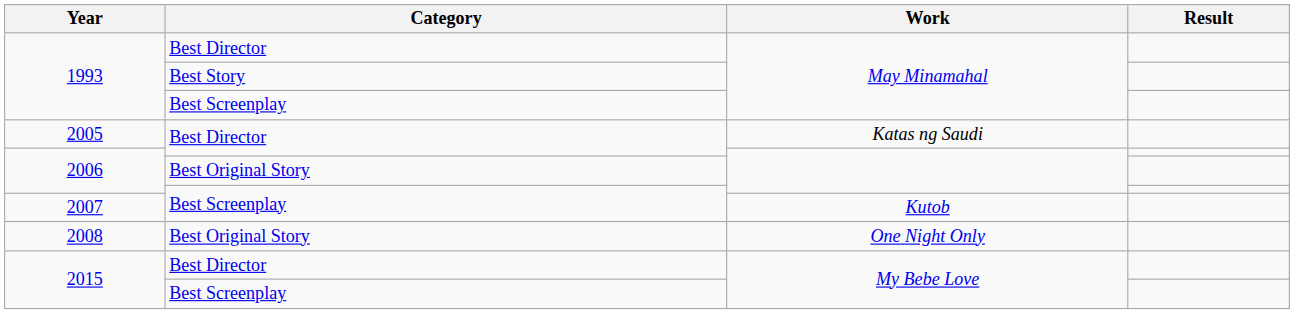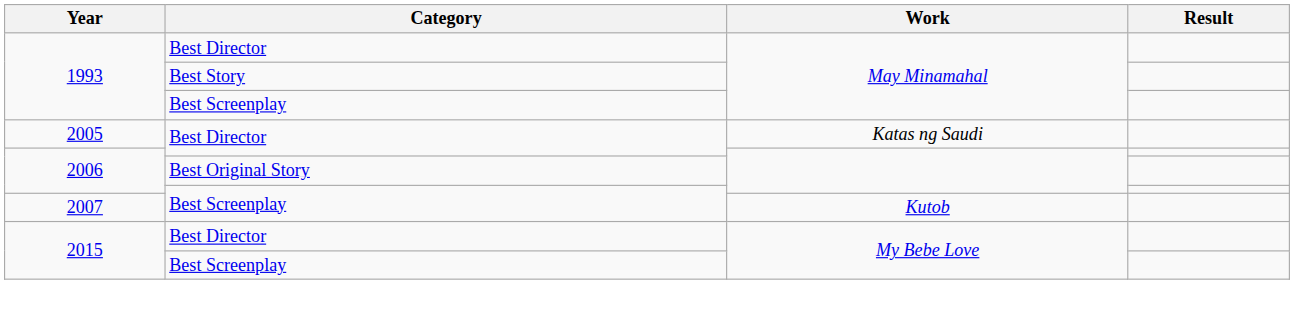- row: 2008 | Best Original Story | One Night Only
